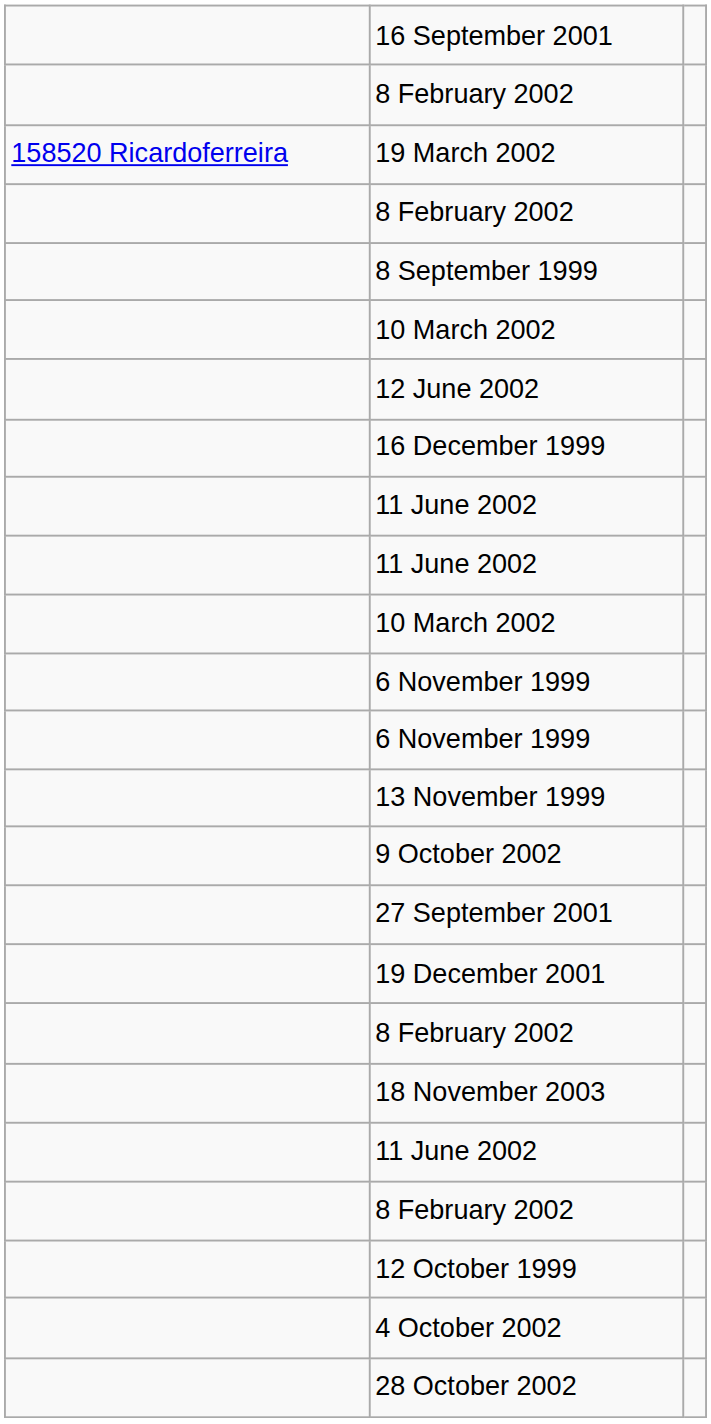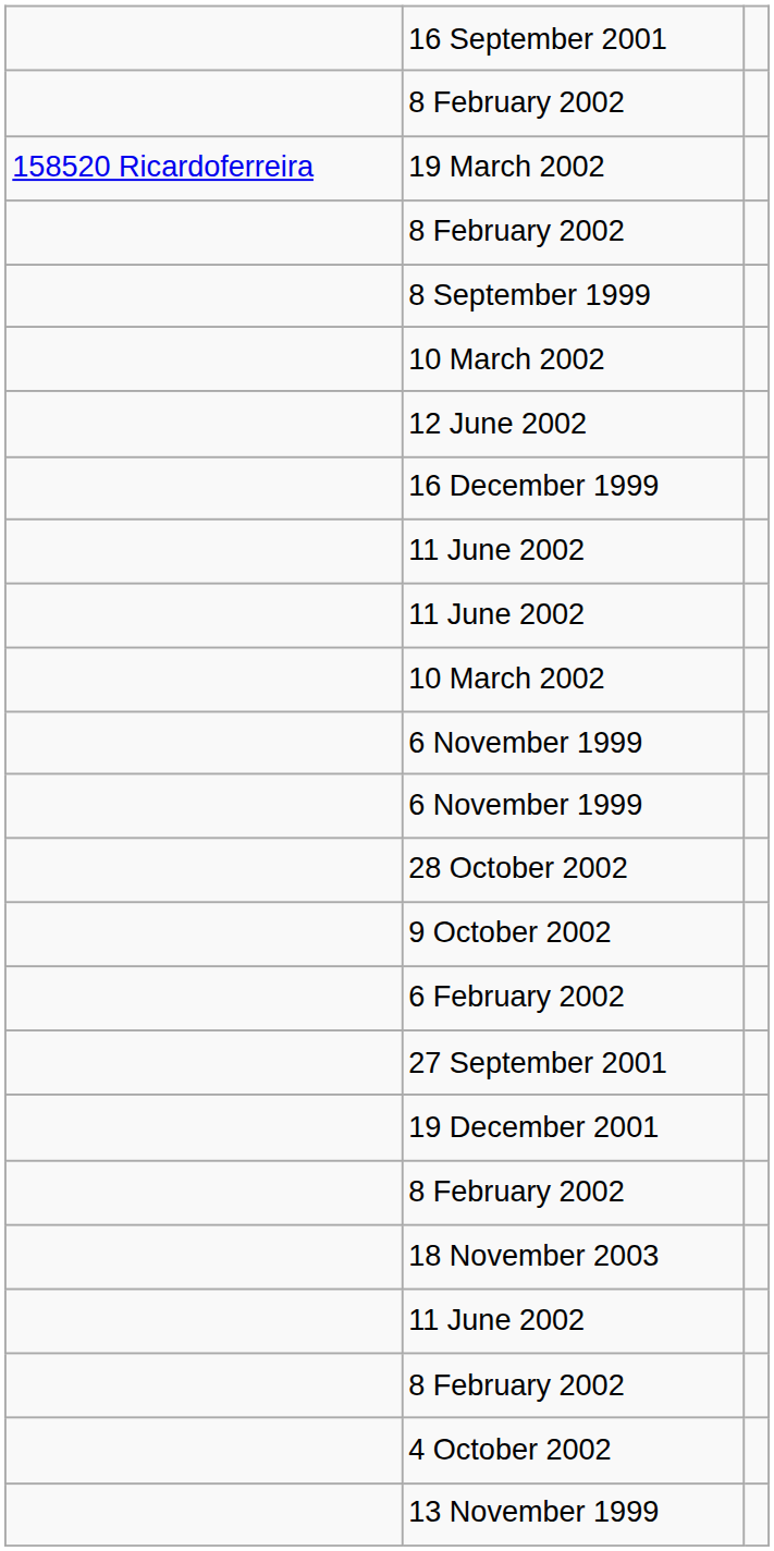rows swapped: 13 November 1999 <-> 28 October 2002
+ row: 6 February 2002
- row: 12 October 1999
